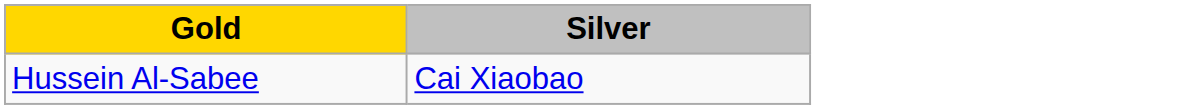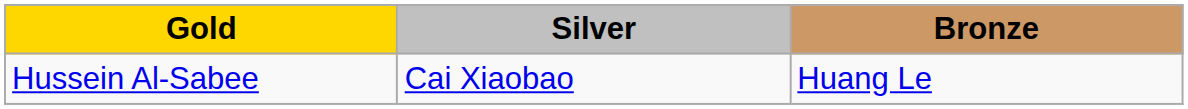+ column: Bronze | Huang Le
